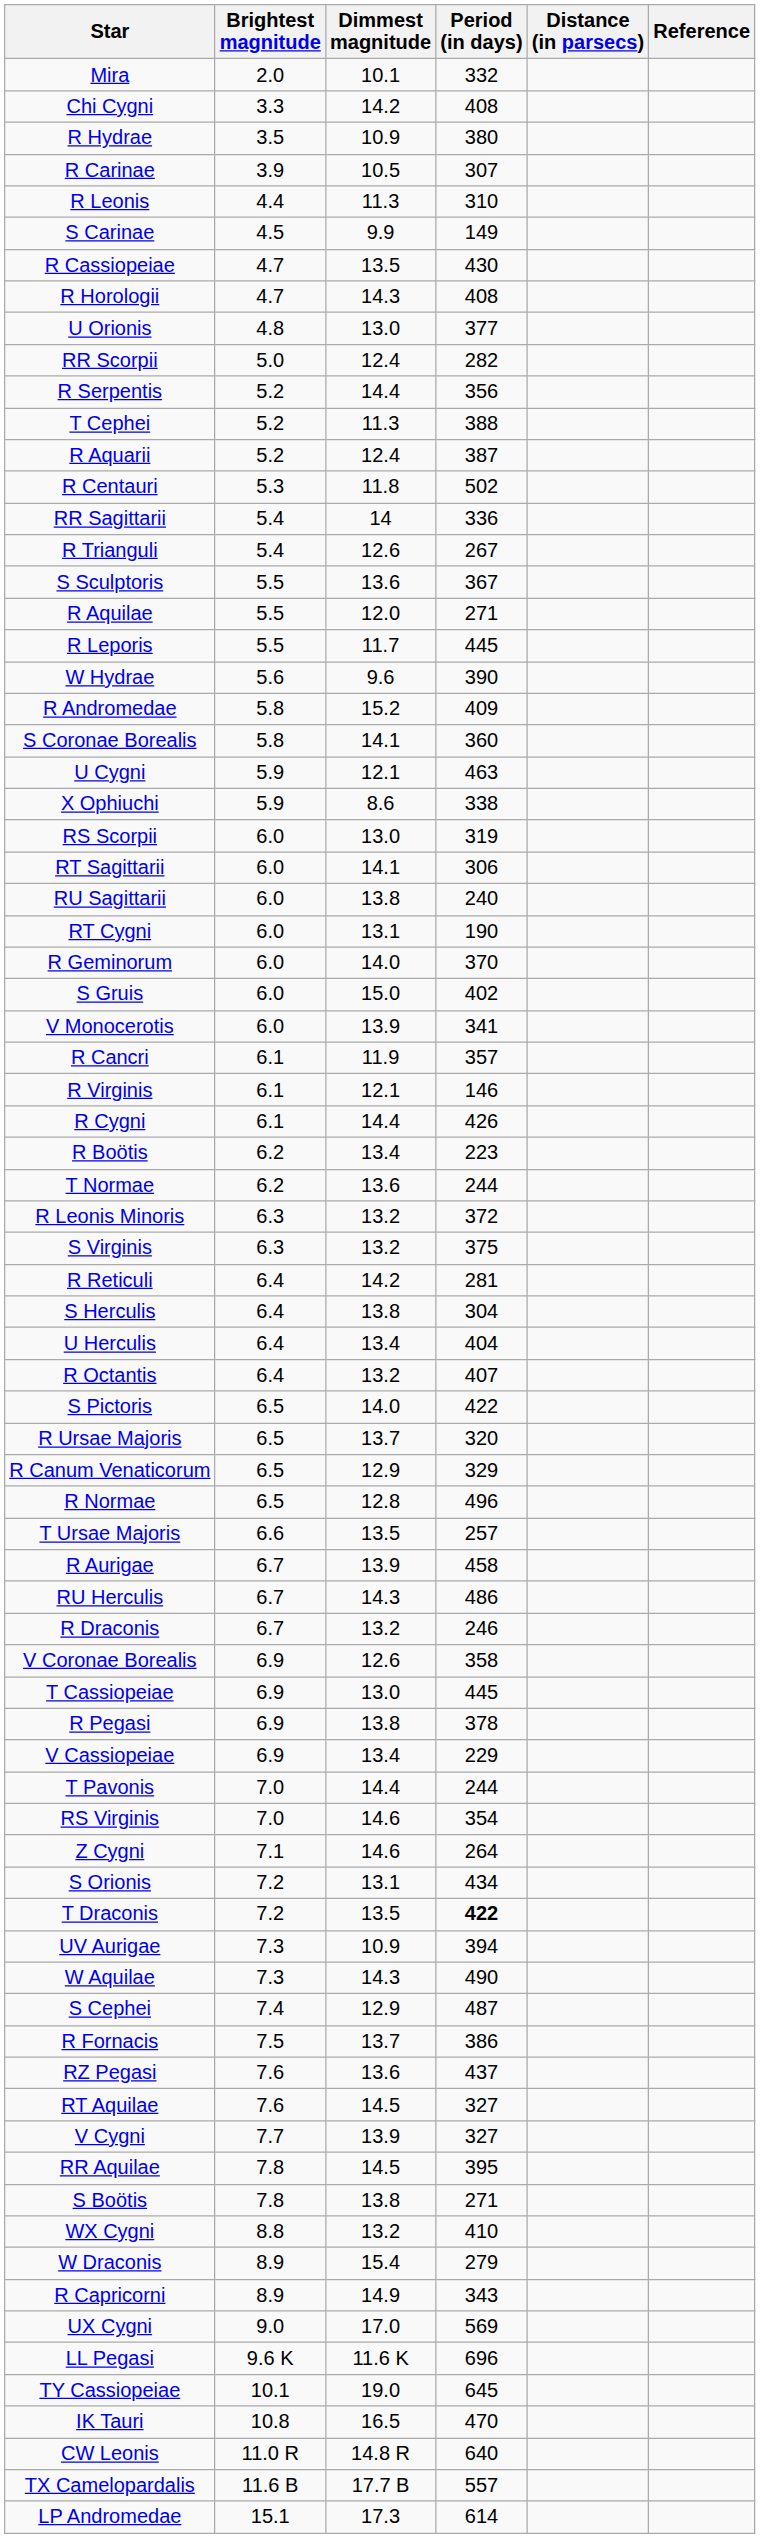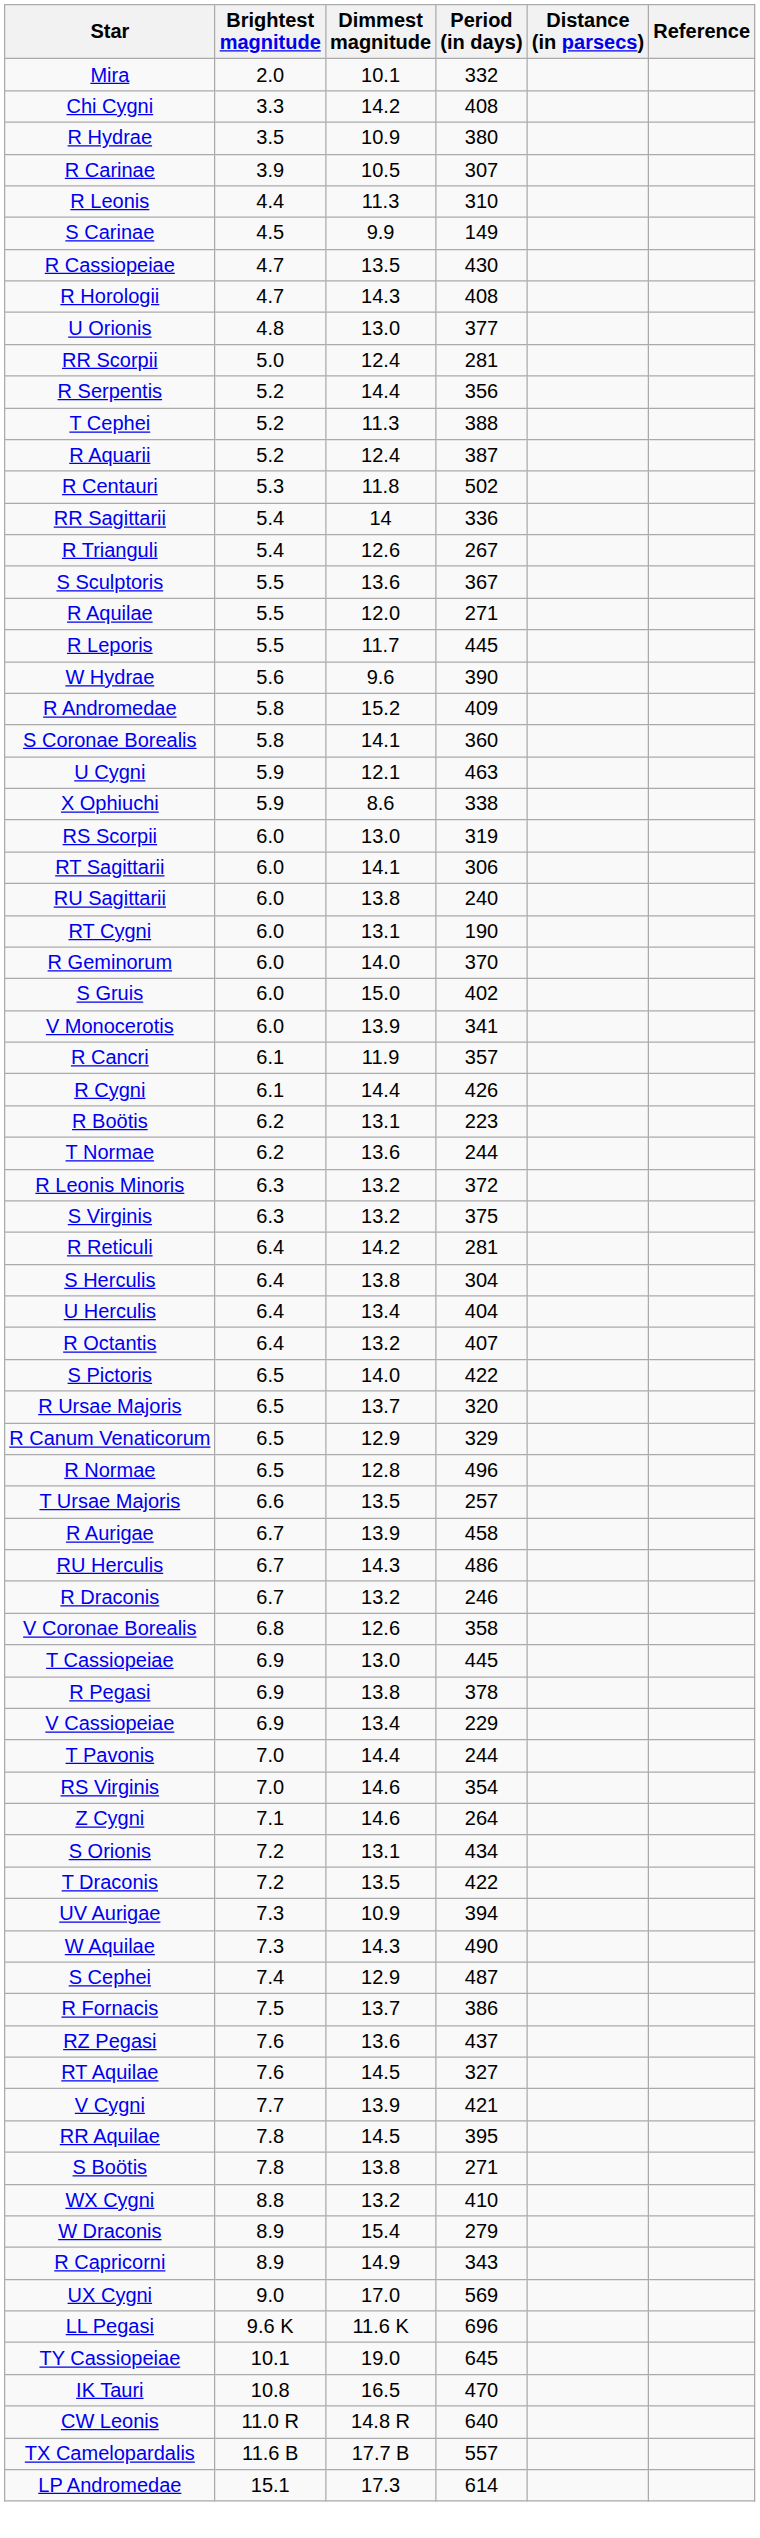RR Scorpii | Period (in days): 282 -> 281
- row: R Virginis | 6.1 | 12.1 | 146
R Boötis | Dimmest magnitude: 13.4 -> 13.1
V Coronae Borealis | Brightest magnitude: 6.9 -> 6.8
T Draconis | Period (in days): bold -> normal
V Cygni | Period (in days): 327 -> 421
